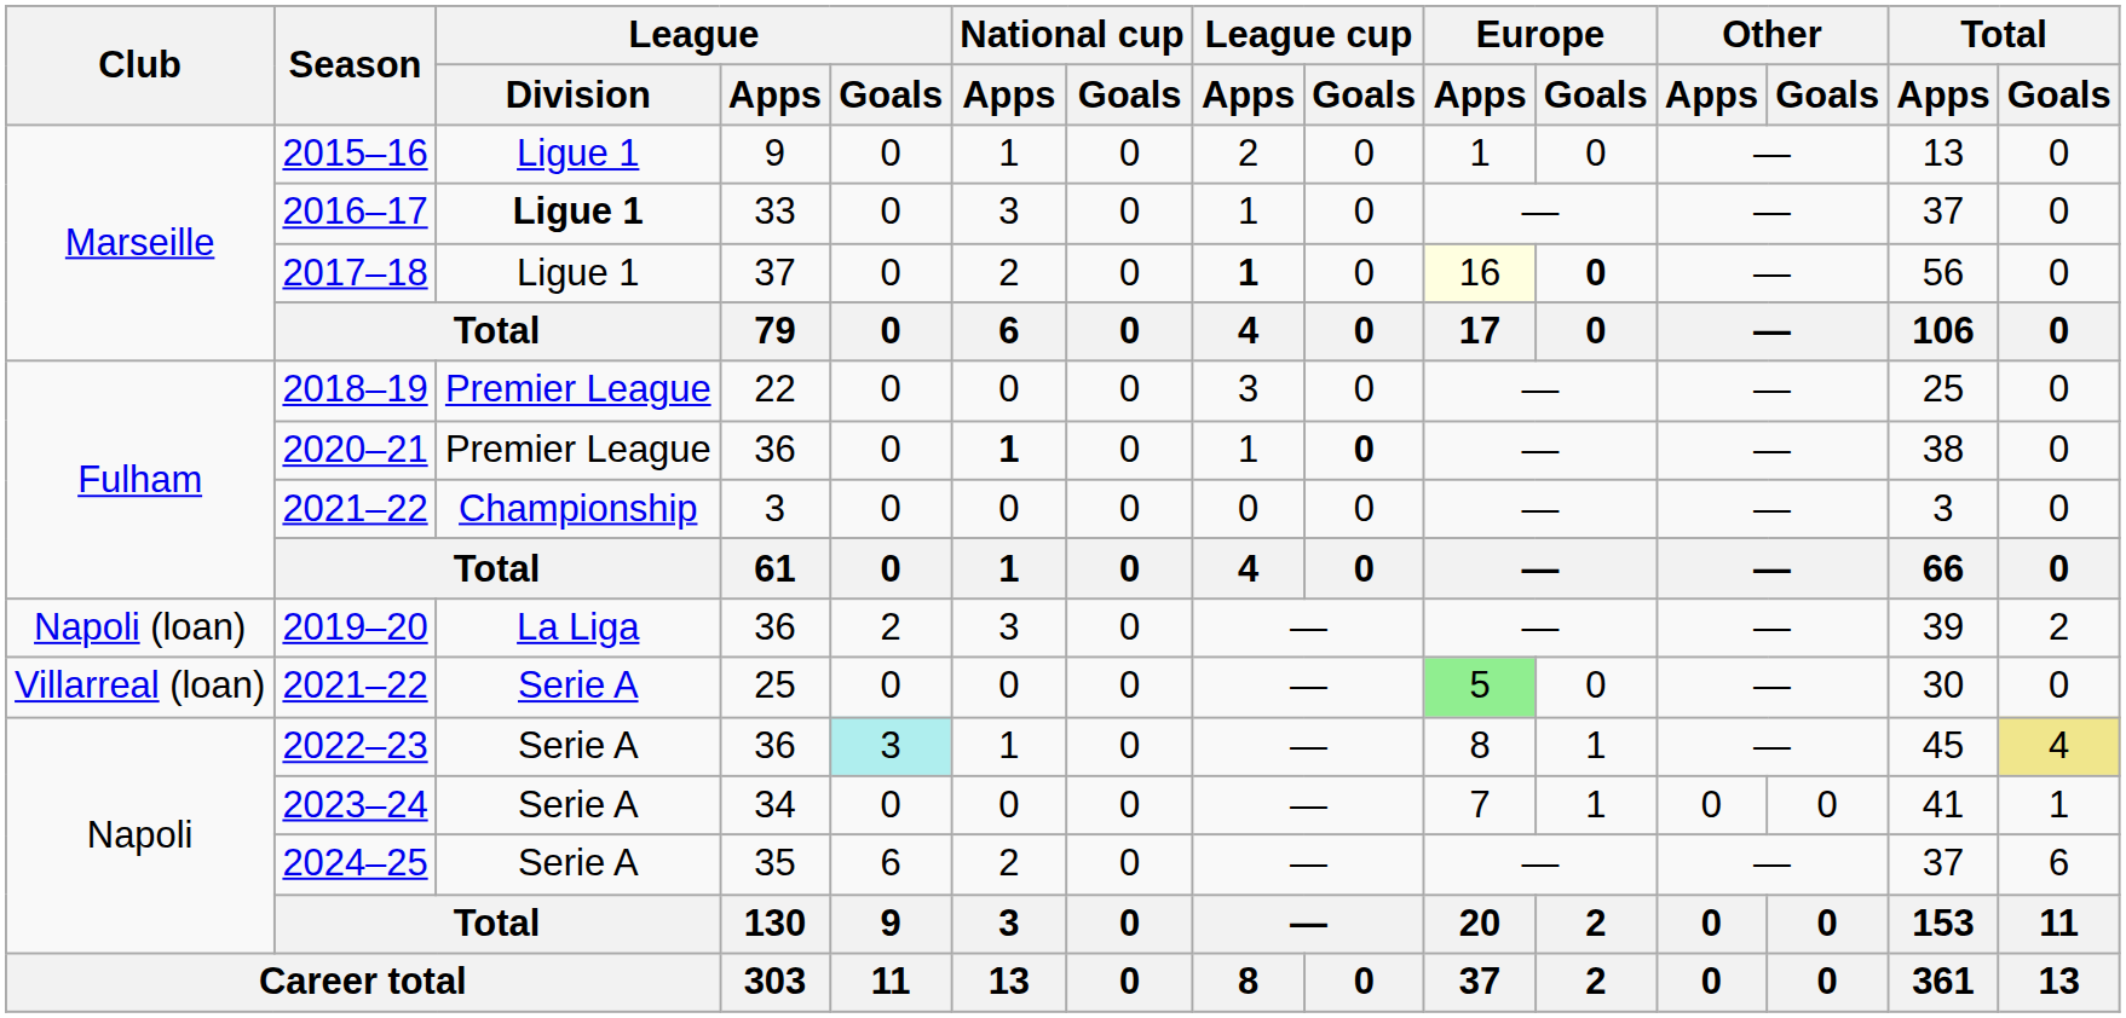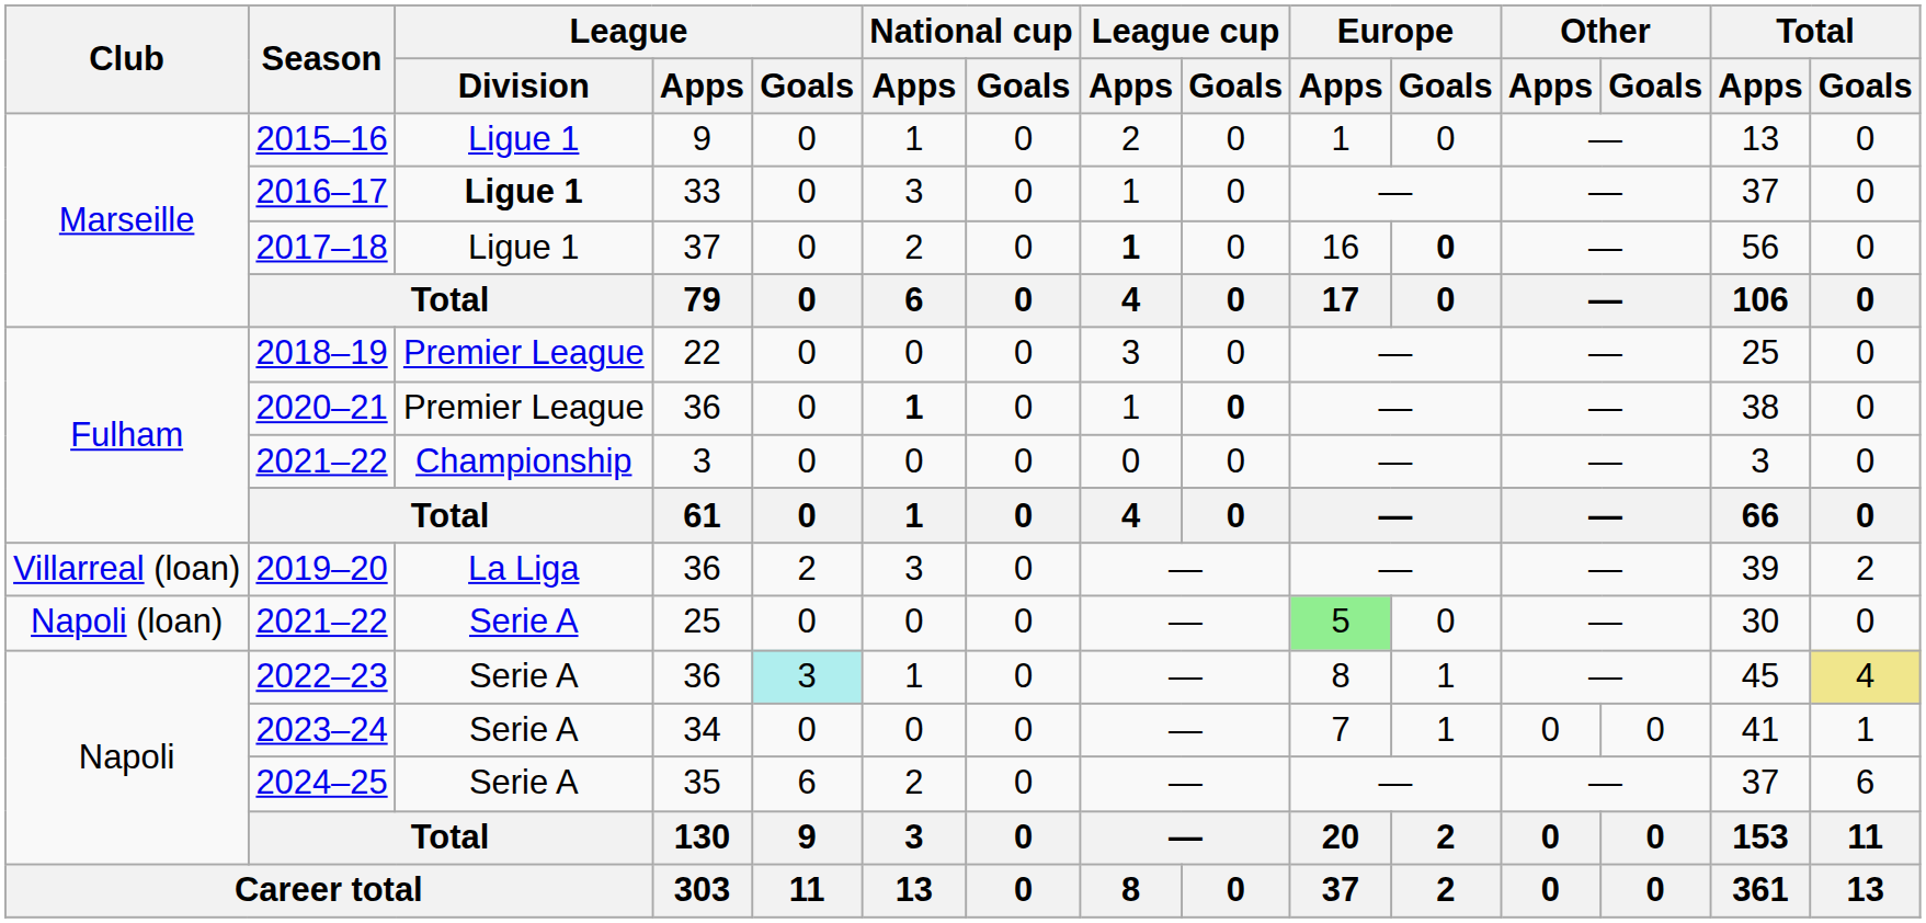2017–18 | Europe / Apps: lightyellow background -> no background
2019–20 | Club: Napoli (loan) -> Villarreal (loan)
2021–22 / 25 | Club: Villarreal (loan) -> Napoli (loan)
